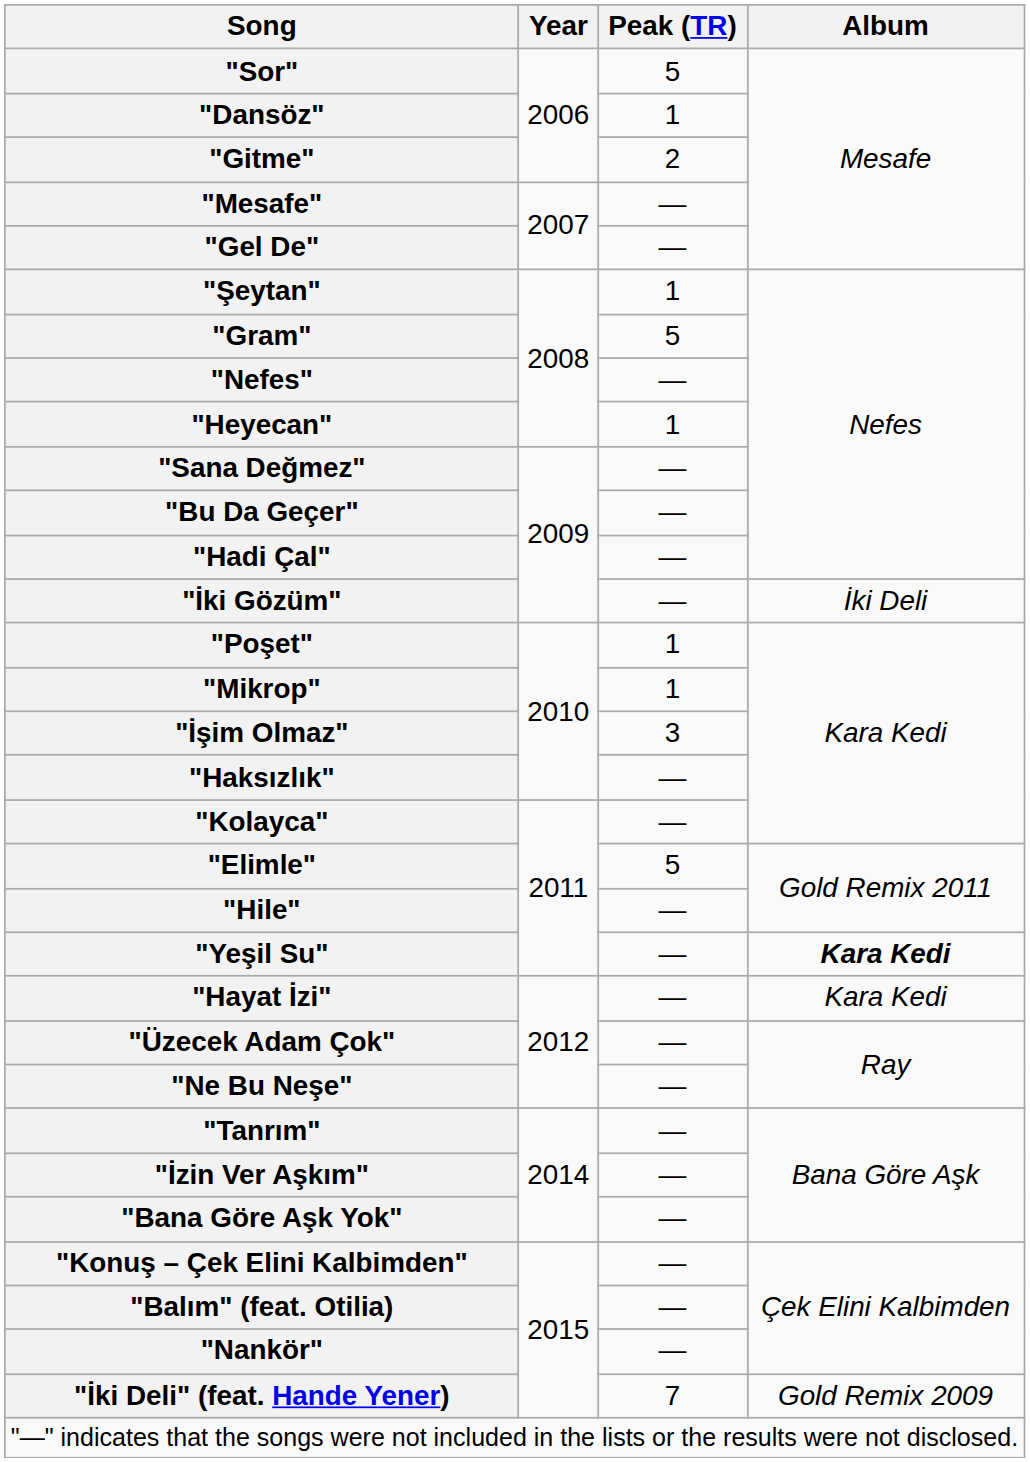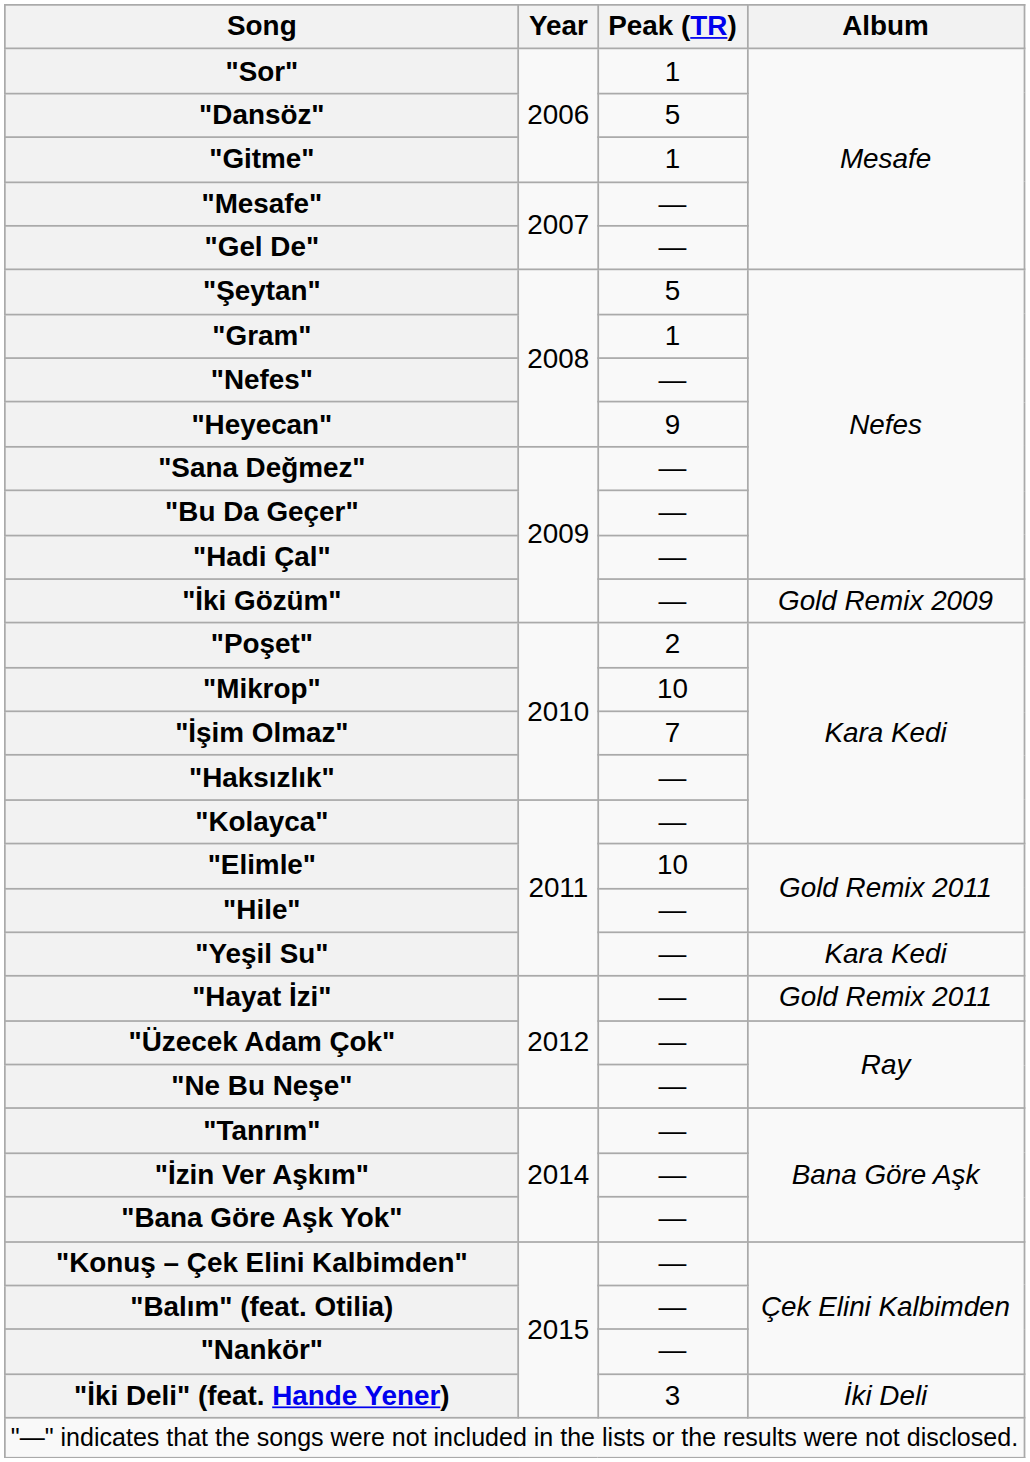"Sor" | Peak (TR): 5 -> 1
"Dansöz" | Peak (TR): 1 -> 5
"Gitme" | Peak (TR): 2 -> 1
"Şeytan" | Peak (TR): 1 -> 5
"Gram" | Peak (TR): 5 -> 1
"Heyecan" | Peak (TR): 1 -> 9
"İki Gözüm" | Album: İki Deli -> Gold Remix 2009
"Poşet" | Peak (TR): 1 -> 2
"Mikrop" | Peak (TR): 1 -> 10
"İşim Olmaz" | Peak (TR): 3 -> 7
"Elimle" | Peak (TR): 5 -> 10
"Yeşil Su" | Album: bold -> normal
"Hayat İzi" | Album: Kara Kedi -> Gold Remix 2011
"İki Deli" (feat. Hande Yener) | Peak (TR): 7 -> 3
"İki Deli" (feat. Hande Yener) | Album: Gold Remix 2009 -> İki Deli
